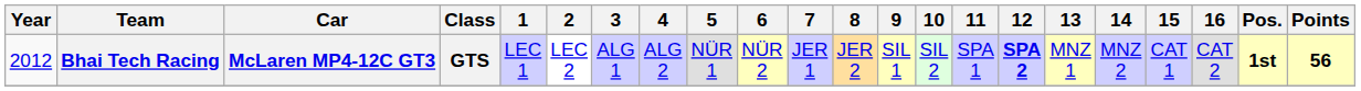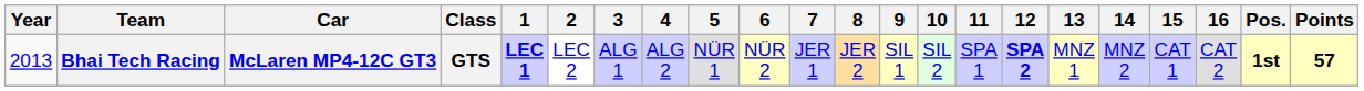Bhai Tech Racing | Year: 2012 -> 2013
Bhai Tech Racing | 1: normal -> bold
Bhai Tech Racing | Points: 56 -> 57
